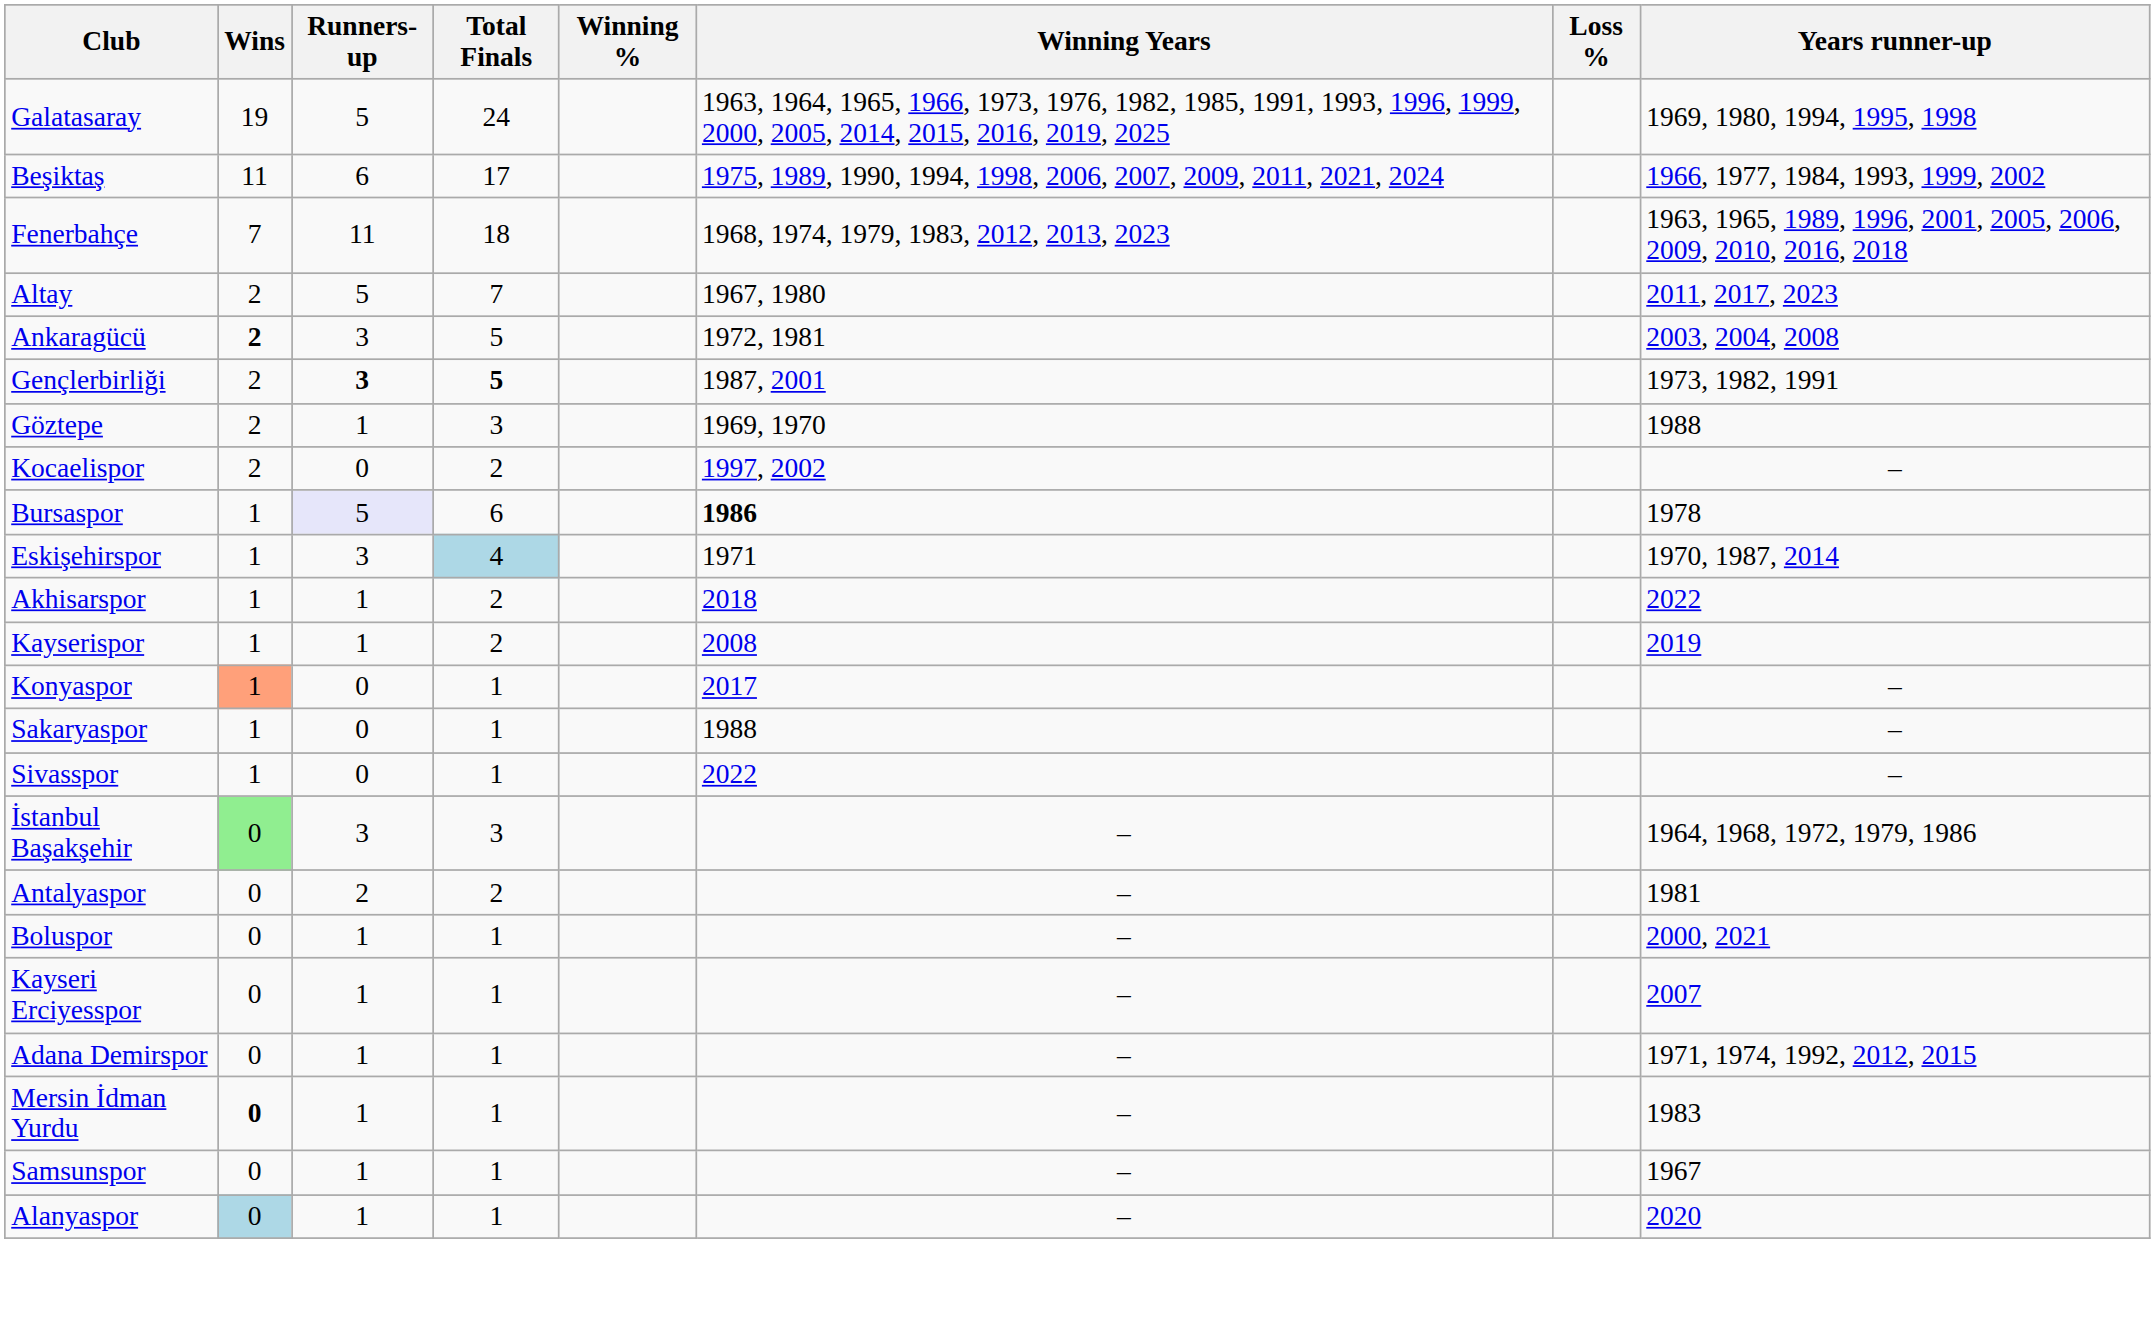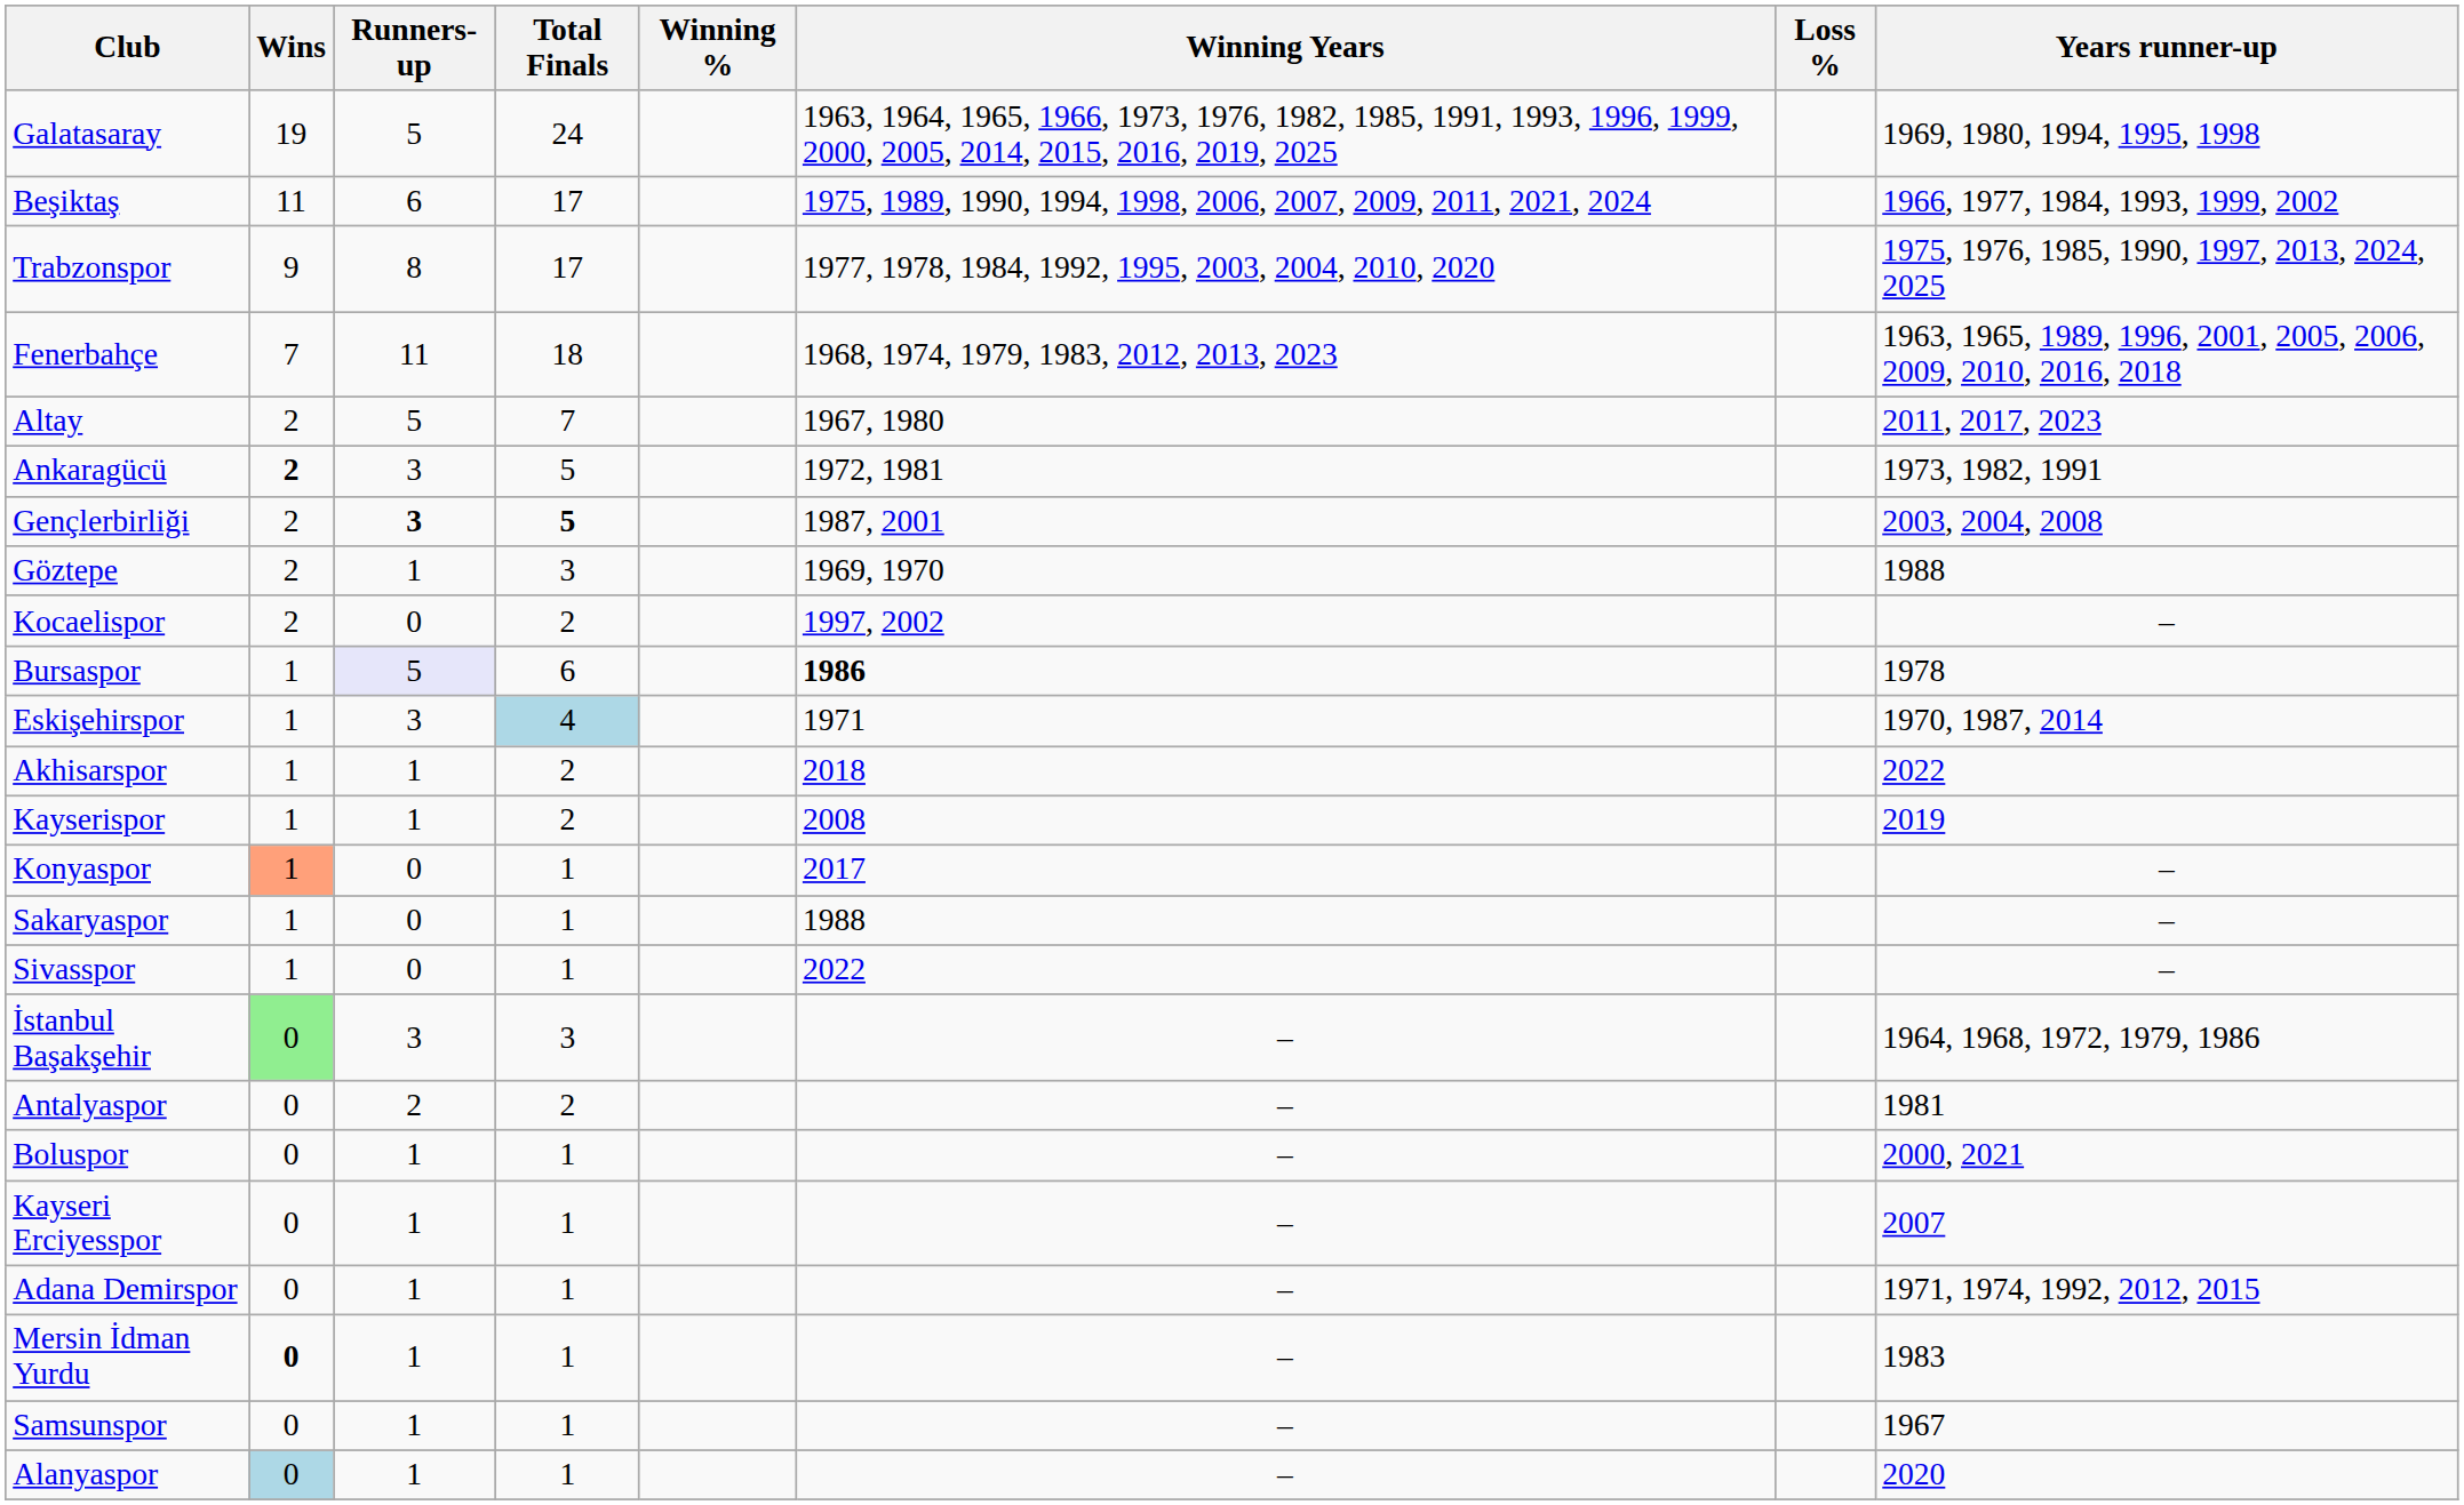+ row: Trabzonspor | 9 | 8 | 17 | 1977, 1978, 1984, 1992, 1995, 2003, 2004, 2010, 2020 | 1975, 1976, 1985, 1990, 1997, 2013, 2024, 2025
Ankaragücü | Years runner-up: 2003, 2004, 2008 -> 1973, 1982, 1991
Gençlerbirliği | Years runner-up: 1973, 1982, 1991 -> 2003, 2004, 2008
